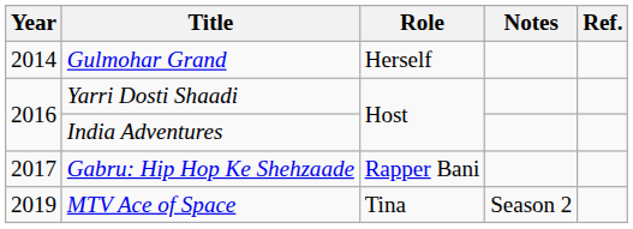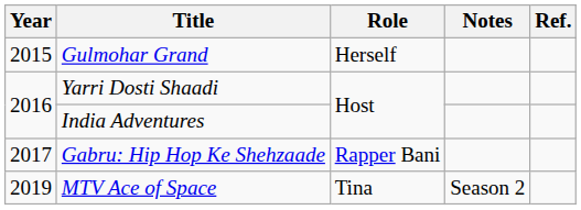Gulmohar Grand | Year: 2014 -> 2015
